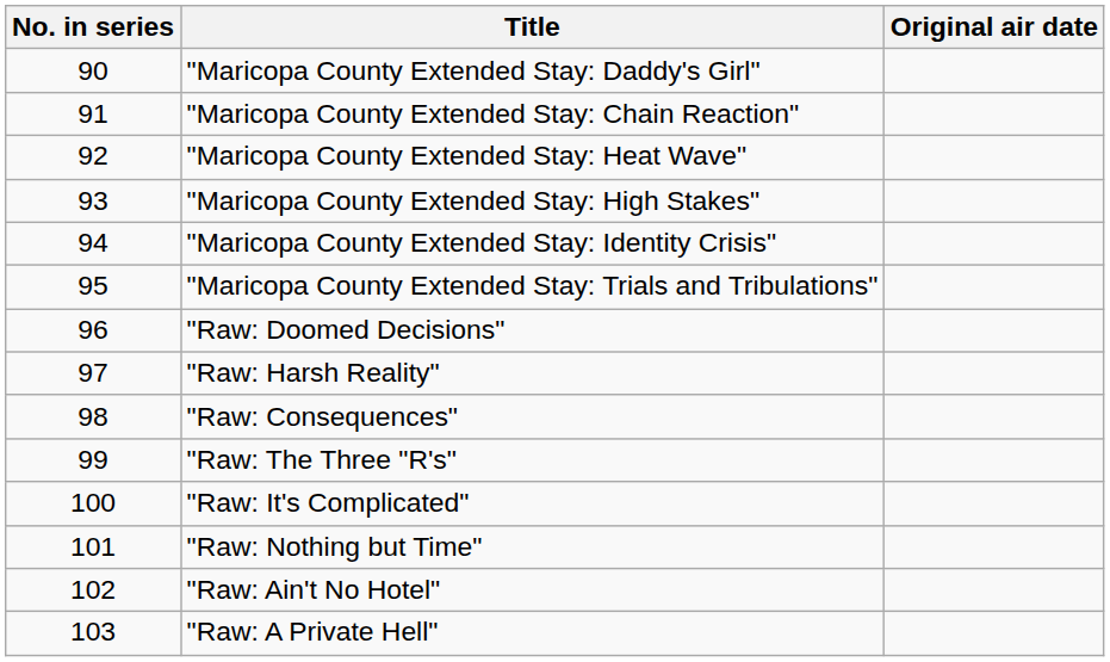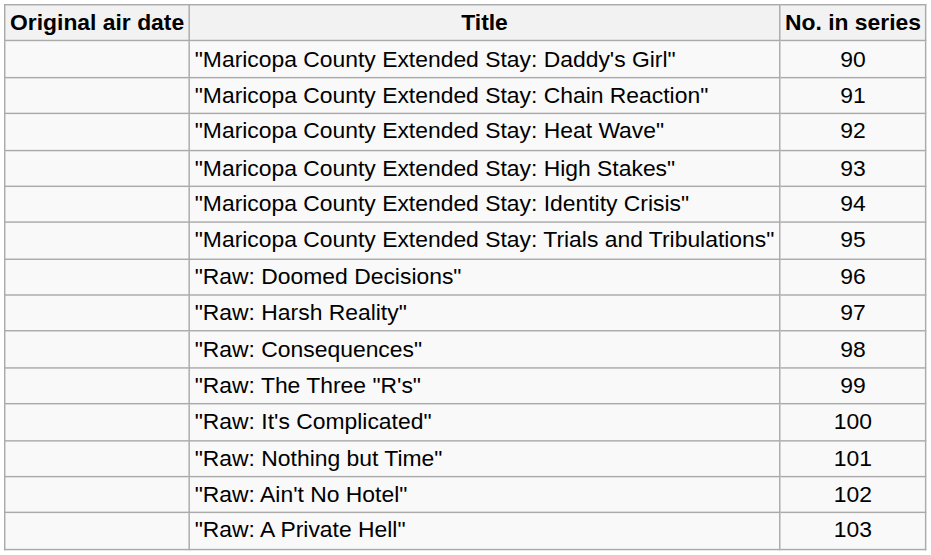columns swapped: No. in series <-> Original air date
